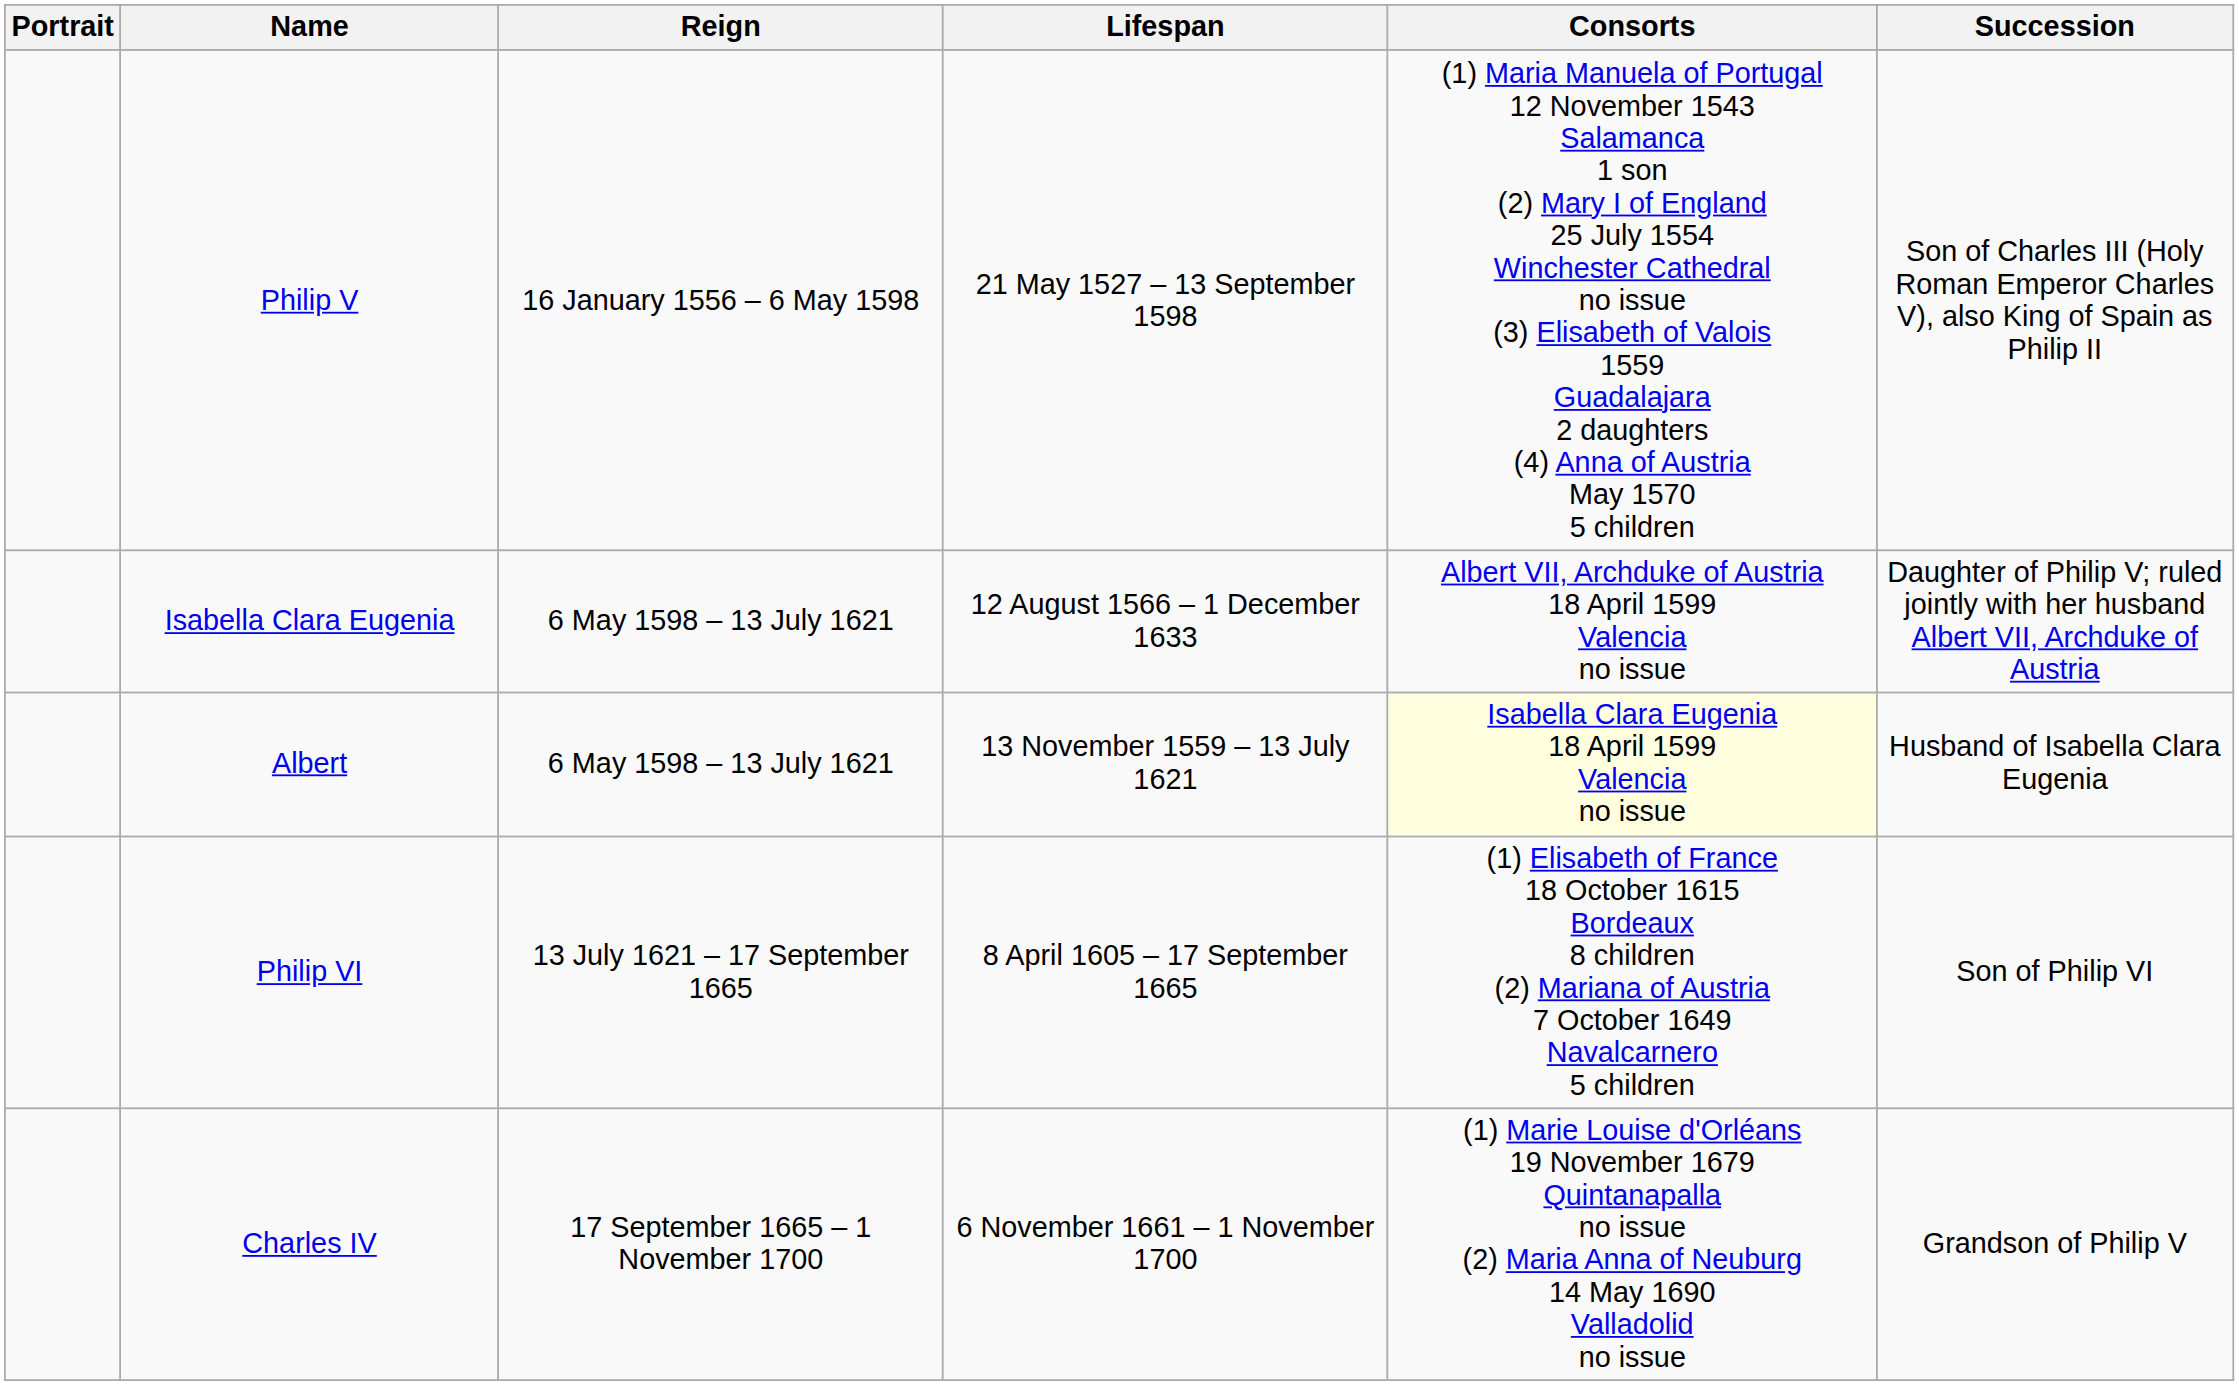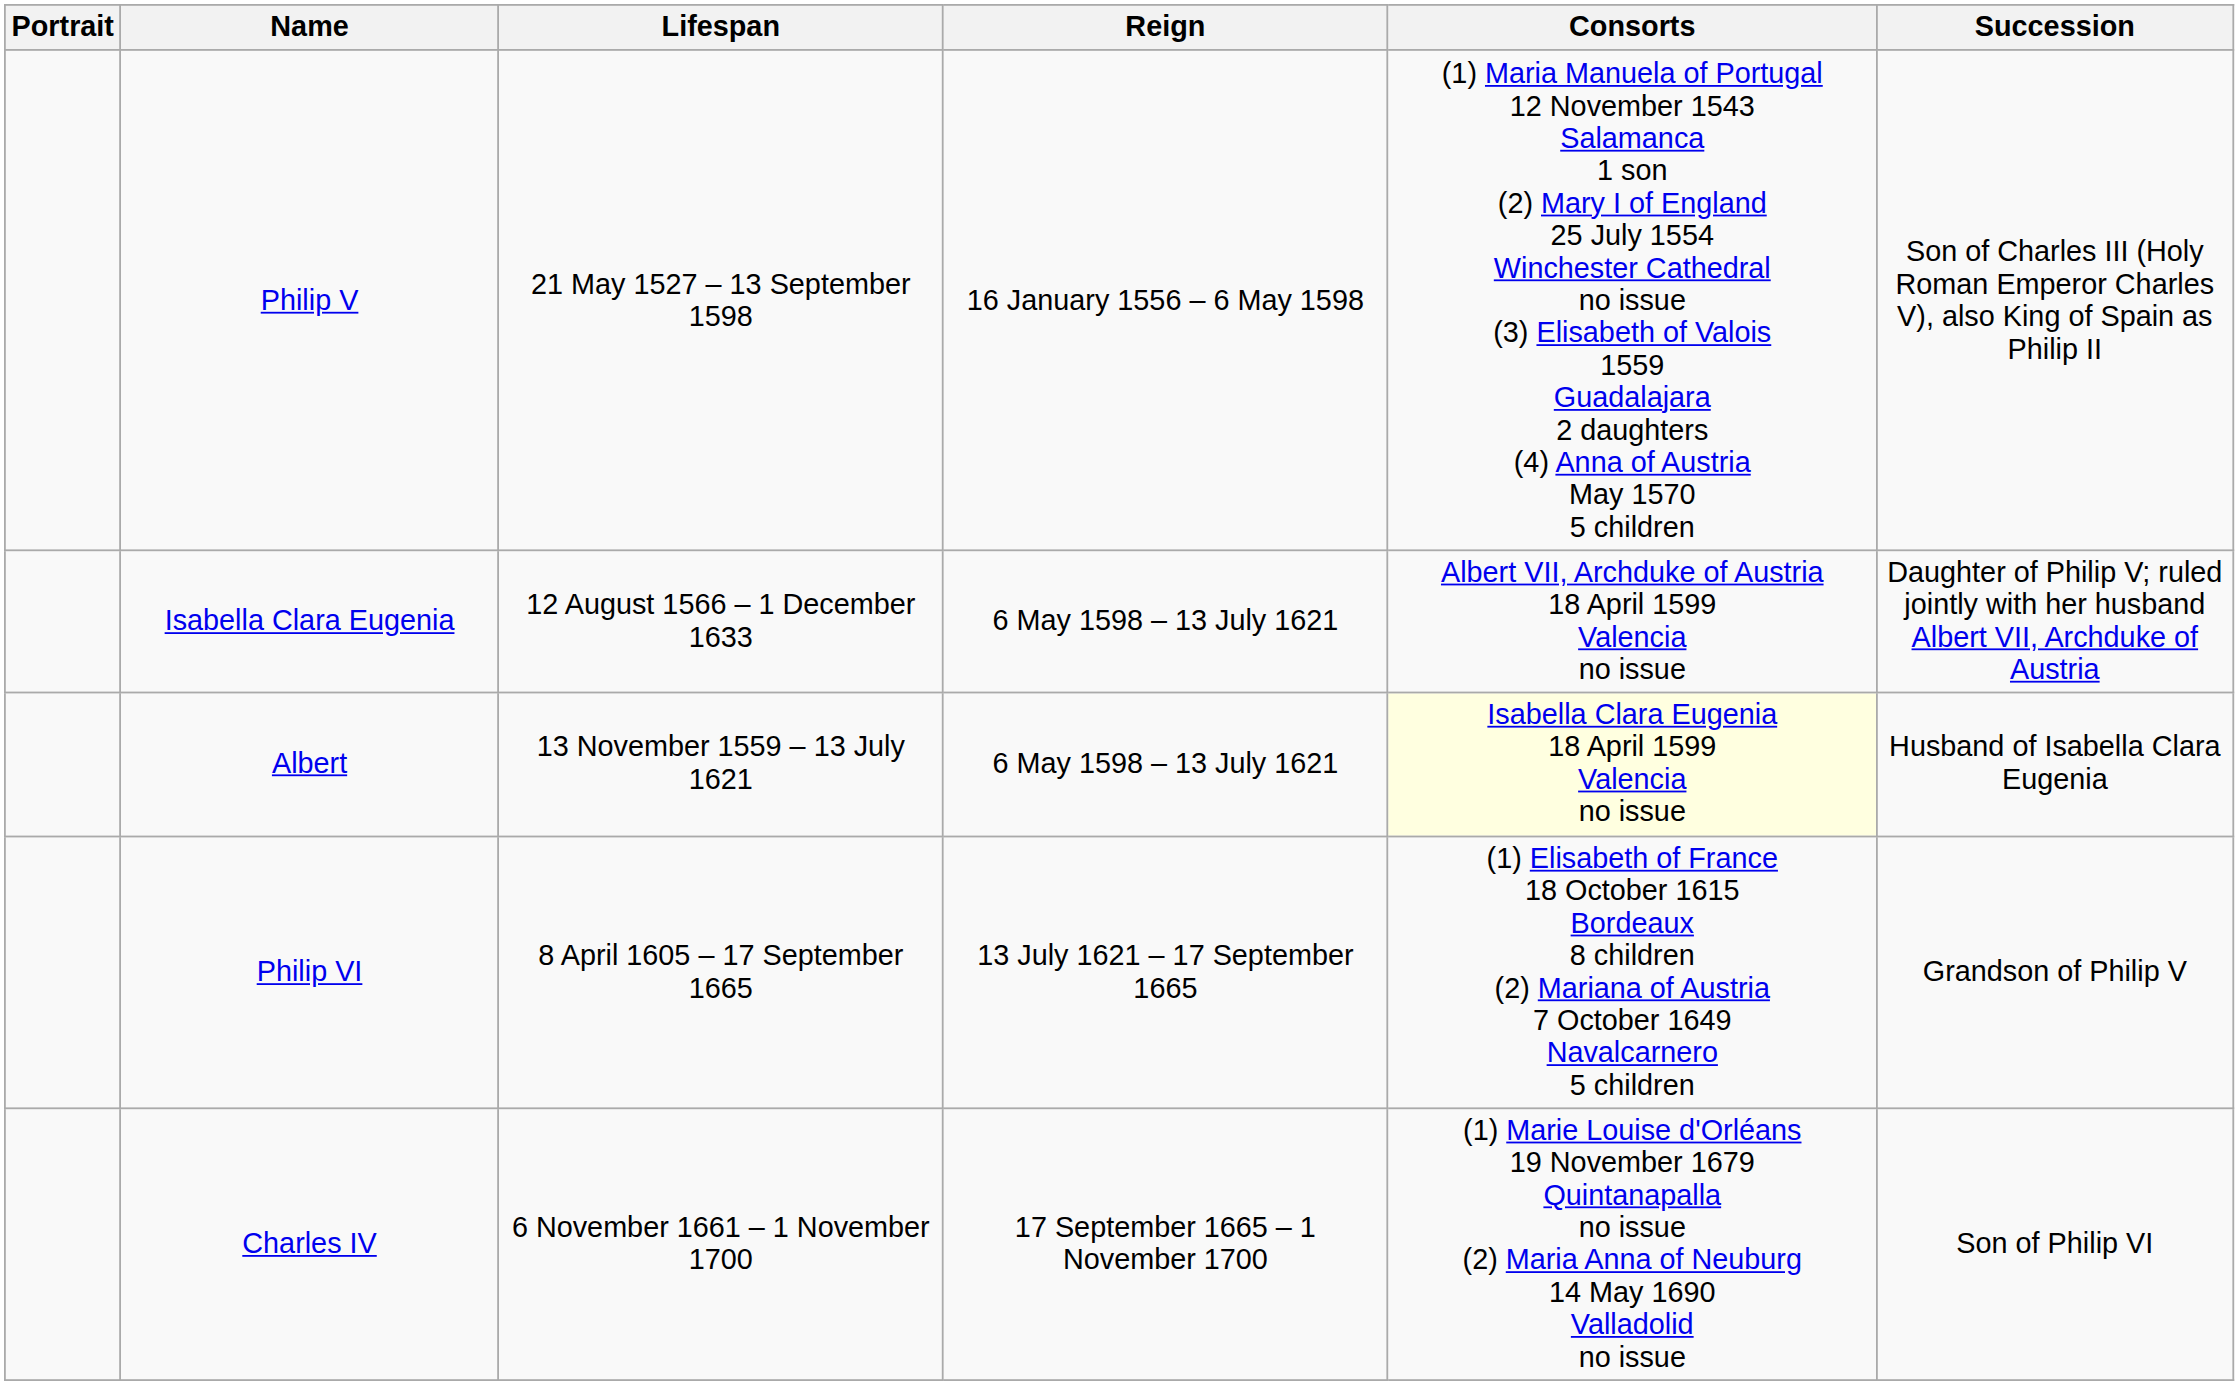columns swapped: Lifespan <-> Reign
Philip VI | Succession: Son of Philip VI -> Grandson of Philip V
Charles IV | Succession: Grandson of Philip V -> Son of Philip VI
